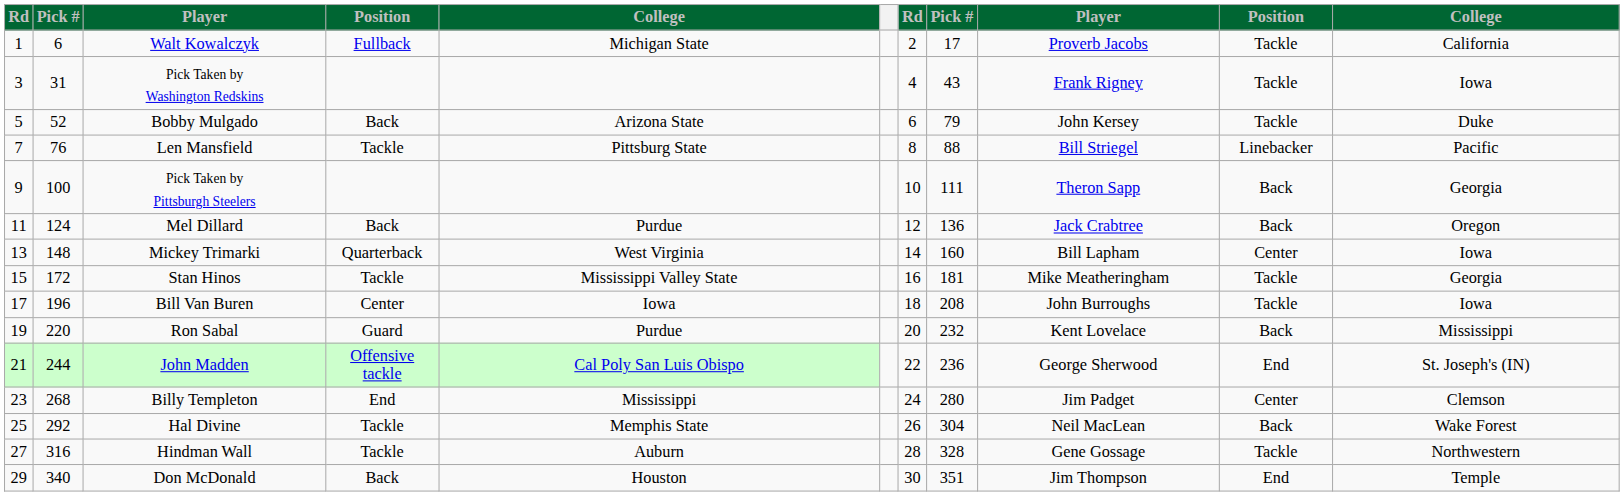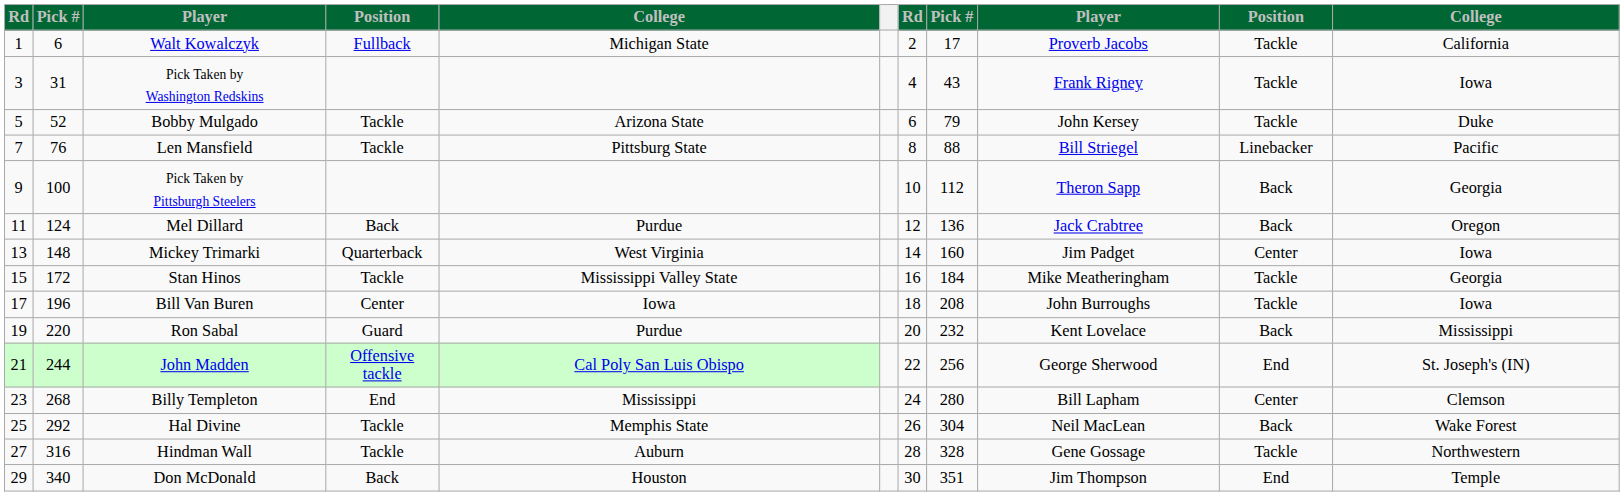Bobby Mulgado | column 4: Back -> Tackle
Pick Taken by Pittsburgh Steelers | column 8: 111 -> 112
Mickey Trimarki | column 9: Bill Lapham -> Jim Padget
Stan Hinos | column 8: 181 -> 184
John Madden | column 8: 236 -> 256
Billy Templeton | column 9: Jim Padget -> Bill Lapham
